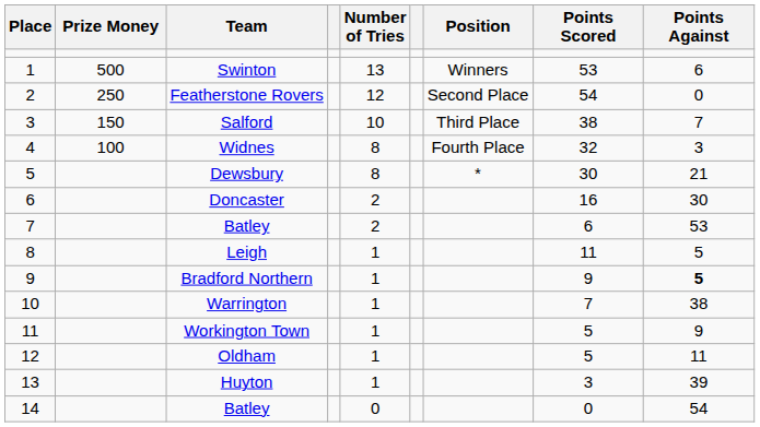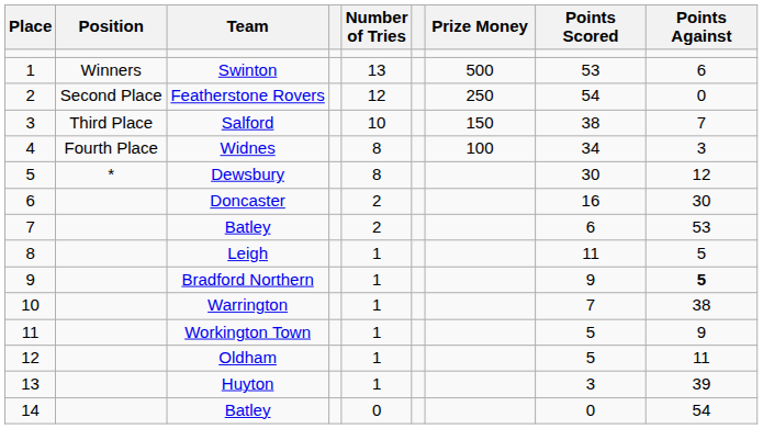columns swapped: Position <-> Prize Money
Widnes | Points Scored: 32 -> 34
Dewsbury | Points Against: 21 -> 12
